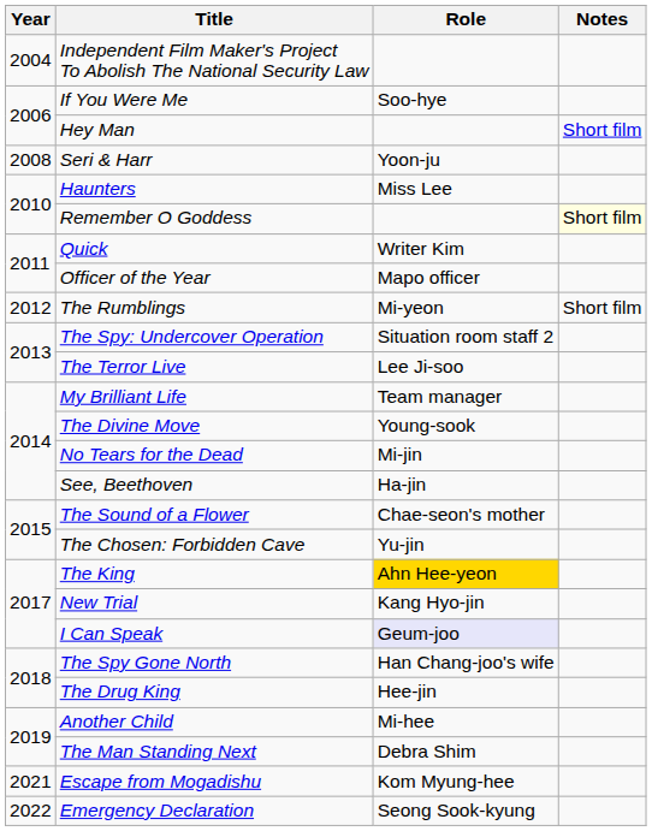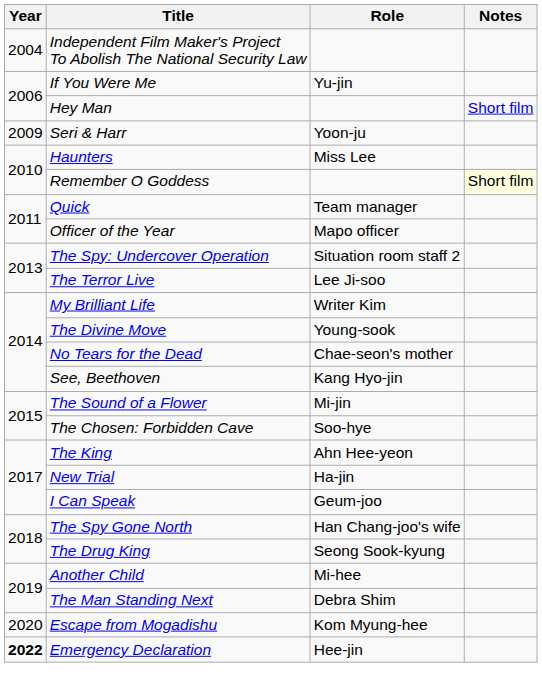If You Were Me | Role: Soo-hye -> Yu-jin
Seri & Harr | Year: 2008 -> 2009
Quick | Role: Writer Kim -> Team manager
- row: 2012 | The Rumblings | Mi-yeon | Short film
My Brilliant Life | Role: Team manager -> Writer Kim
No Tears for the Dead | Role: Mi-jin -> Chae-seon's mother
See, Beethoven | Role: Ha-jin -> Kang Hyo-jin
The Sound of a Flower | Role: Chae-seon's mother -> Mi-jin
The Chosen: Forbidden Cave | Role: Yu-jin -> Soo-hye
The King | Role: gold background -> no background
New Trial | Role: Kang Hyo-jin -> Ha-jin
I Can Speak | Role: lavender background -> no background
The Drug King | Role: Hee-jin -> Seong Sook-kyung
Escape from Mogadishu | Year: 2021 -> 2020
Emergency Declaration | Year: normal -> bold
Emergency Declaration | Role: Seong Sook-kyung -> Hee-jin
